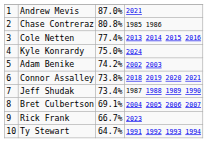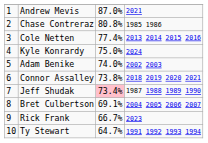Adam Benike | column 3: 74.2% -> 74.0%
Jeff Shudak | column 3: no background -> pink background
